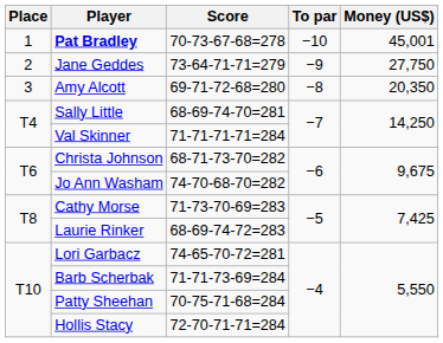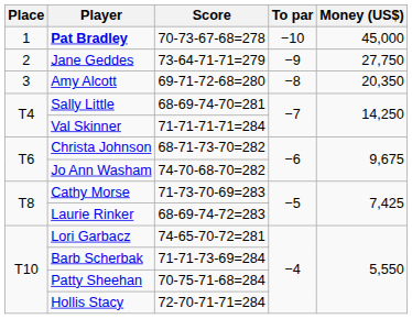Pat Bradley | Money (US$): 45,001 -> 45,000
